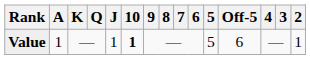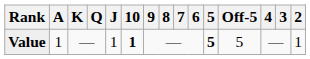Value | 5: normal -> bold
Value | Off-5: 6 -> 5
